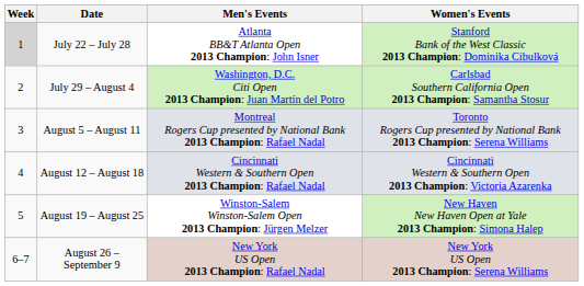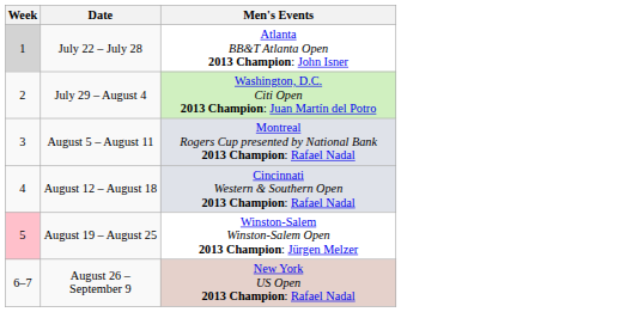- column: Women's Events | Stanford Bank of the West Classic 2013 Champion: Dominika Cibulková | Carlsbad Southern California Open 2013 Champion: Samantha Stosur | Toronto Rogers Cup presented by National Bank 2013 Champion: Serena Williams | Cincinnati Western & Southern Open 2013 Champion: Victoria Azarenka | New Haven New Haven Open at Yale 2013 Champion: Simona Halep | New York US Open 2013 Champion: Serena Williams
August 19 – August 25 | Week: no background -> pink background
